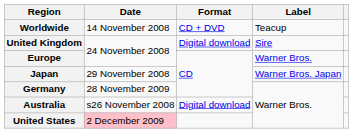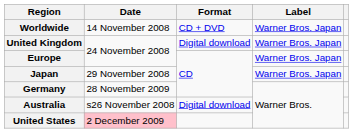Worldwide | Label: Teacup -> Warner Bros. Japan
United Kingdom | Label: Sire -> Warner Bros. Japan
Europe | Label: Warner Bros. -> Warner Bros. Japan
